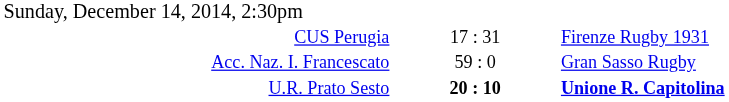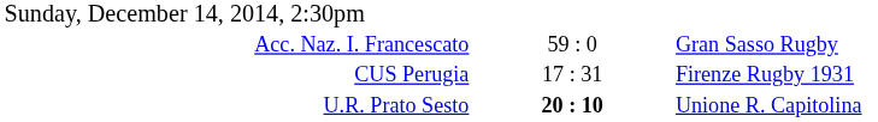rows swapped: CUS Perugia <-> Acc. Naz. I. Francescato
U.R. Prato Sesto | column 3: bold -> normal
